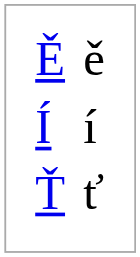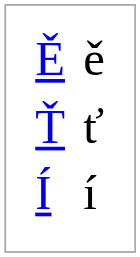rows swapped: Í <-> Ť
